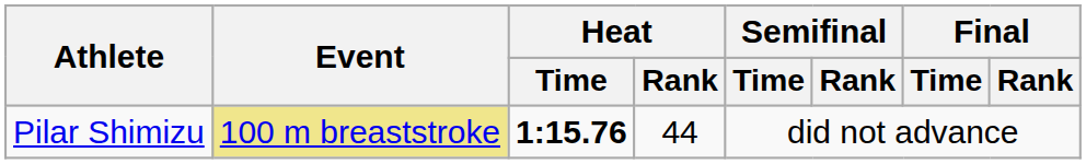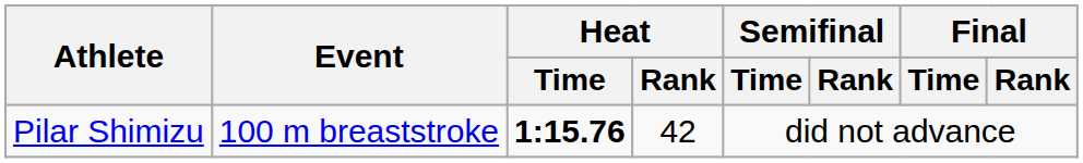Pilar Shimizu | Event: khaki background -> no background
Pilar Shimizu | Heat / Rank: 44 -> 42
